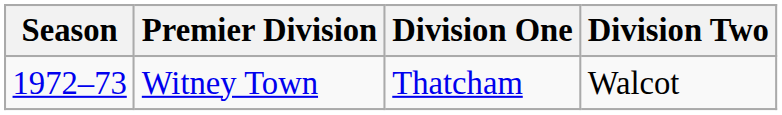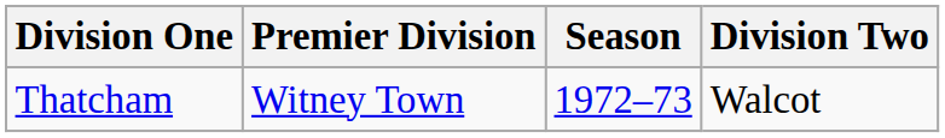columns swapped: Season <-> Division One
